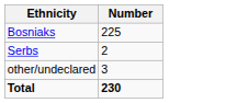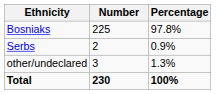+ column: Percentage | 97.8% | 0.9% | 1.3% | 100%
